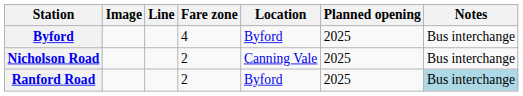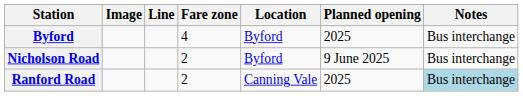Nicholson Road | Location: Canning Vale -> Byford
Nicholson Road | Planned opening: 2025 -> 9 June 2025
Ranford Road | Location: Byford -> Canning Vale
